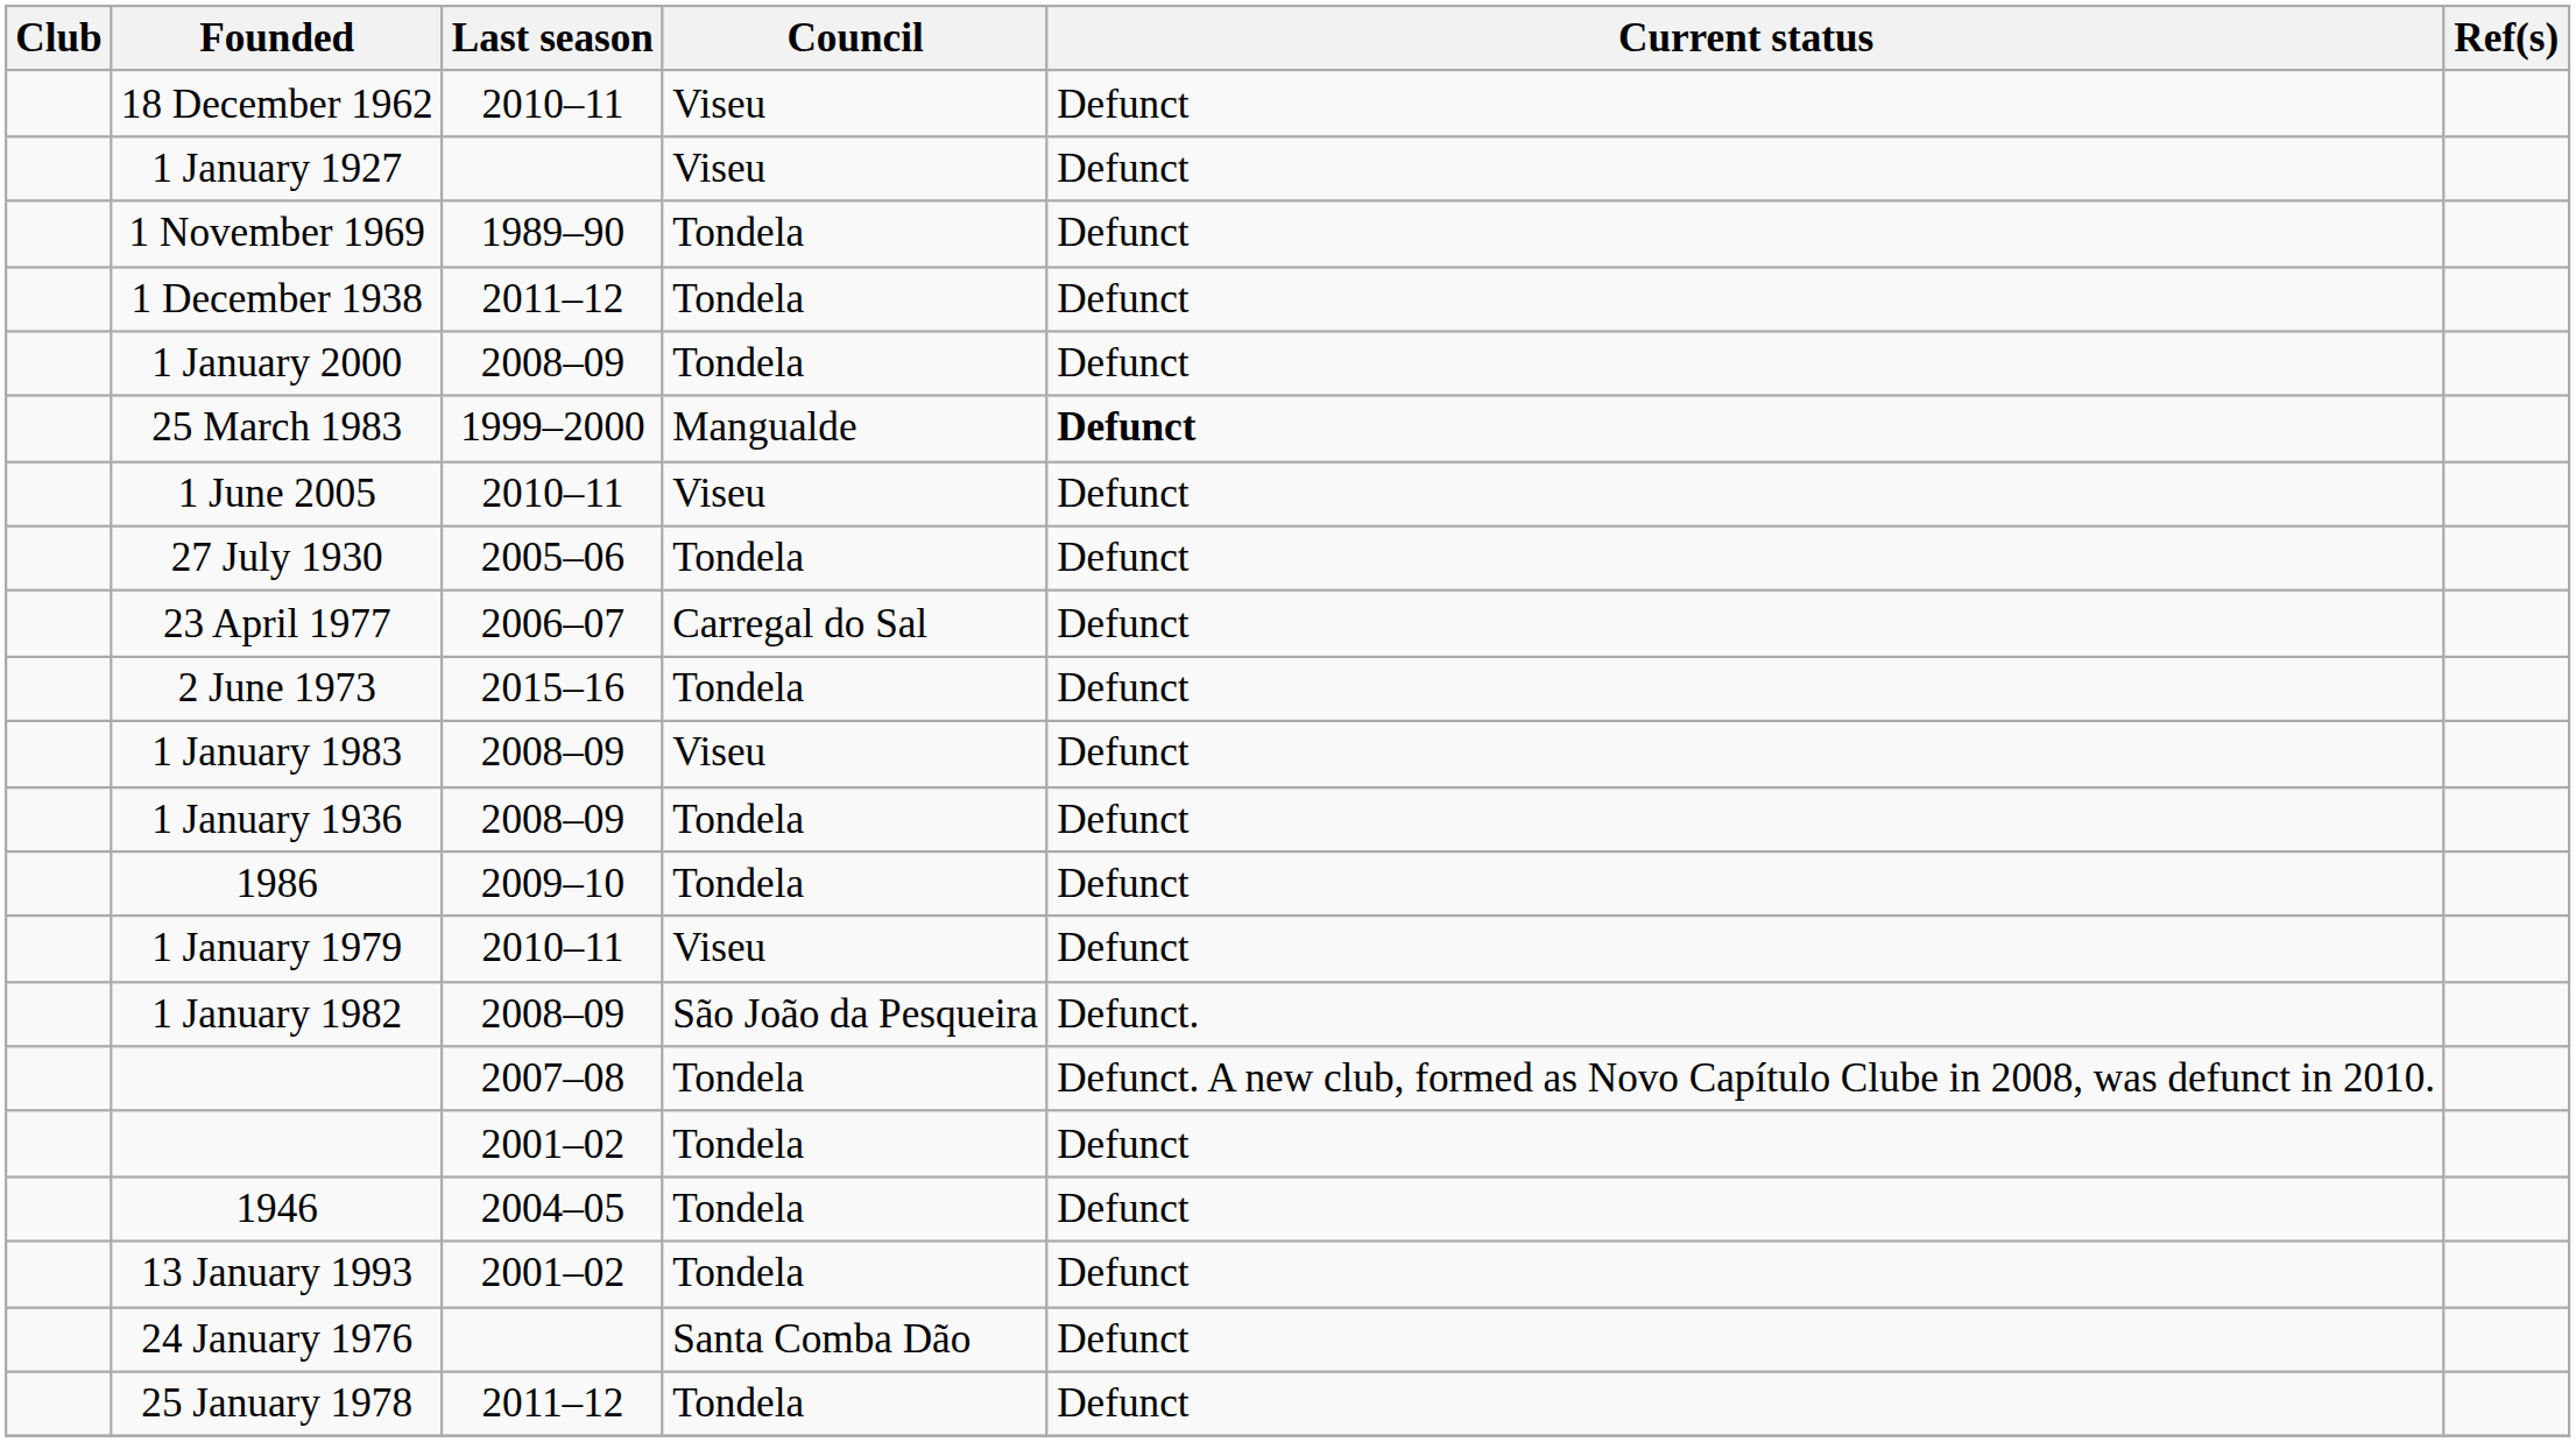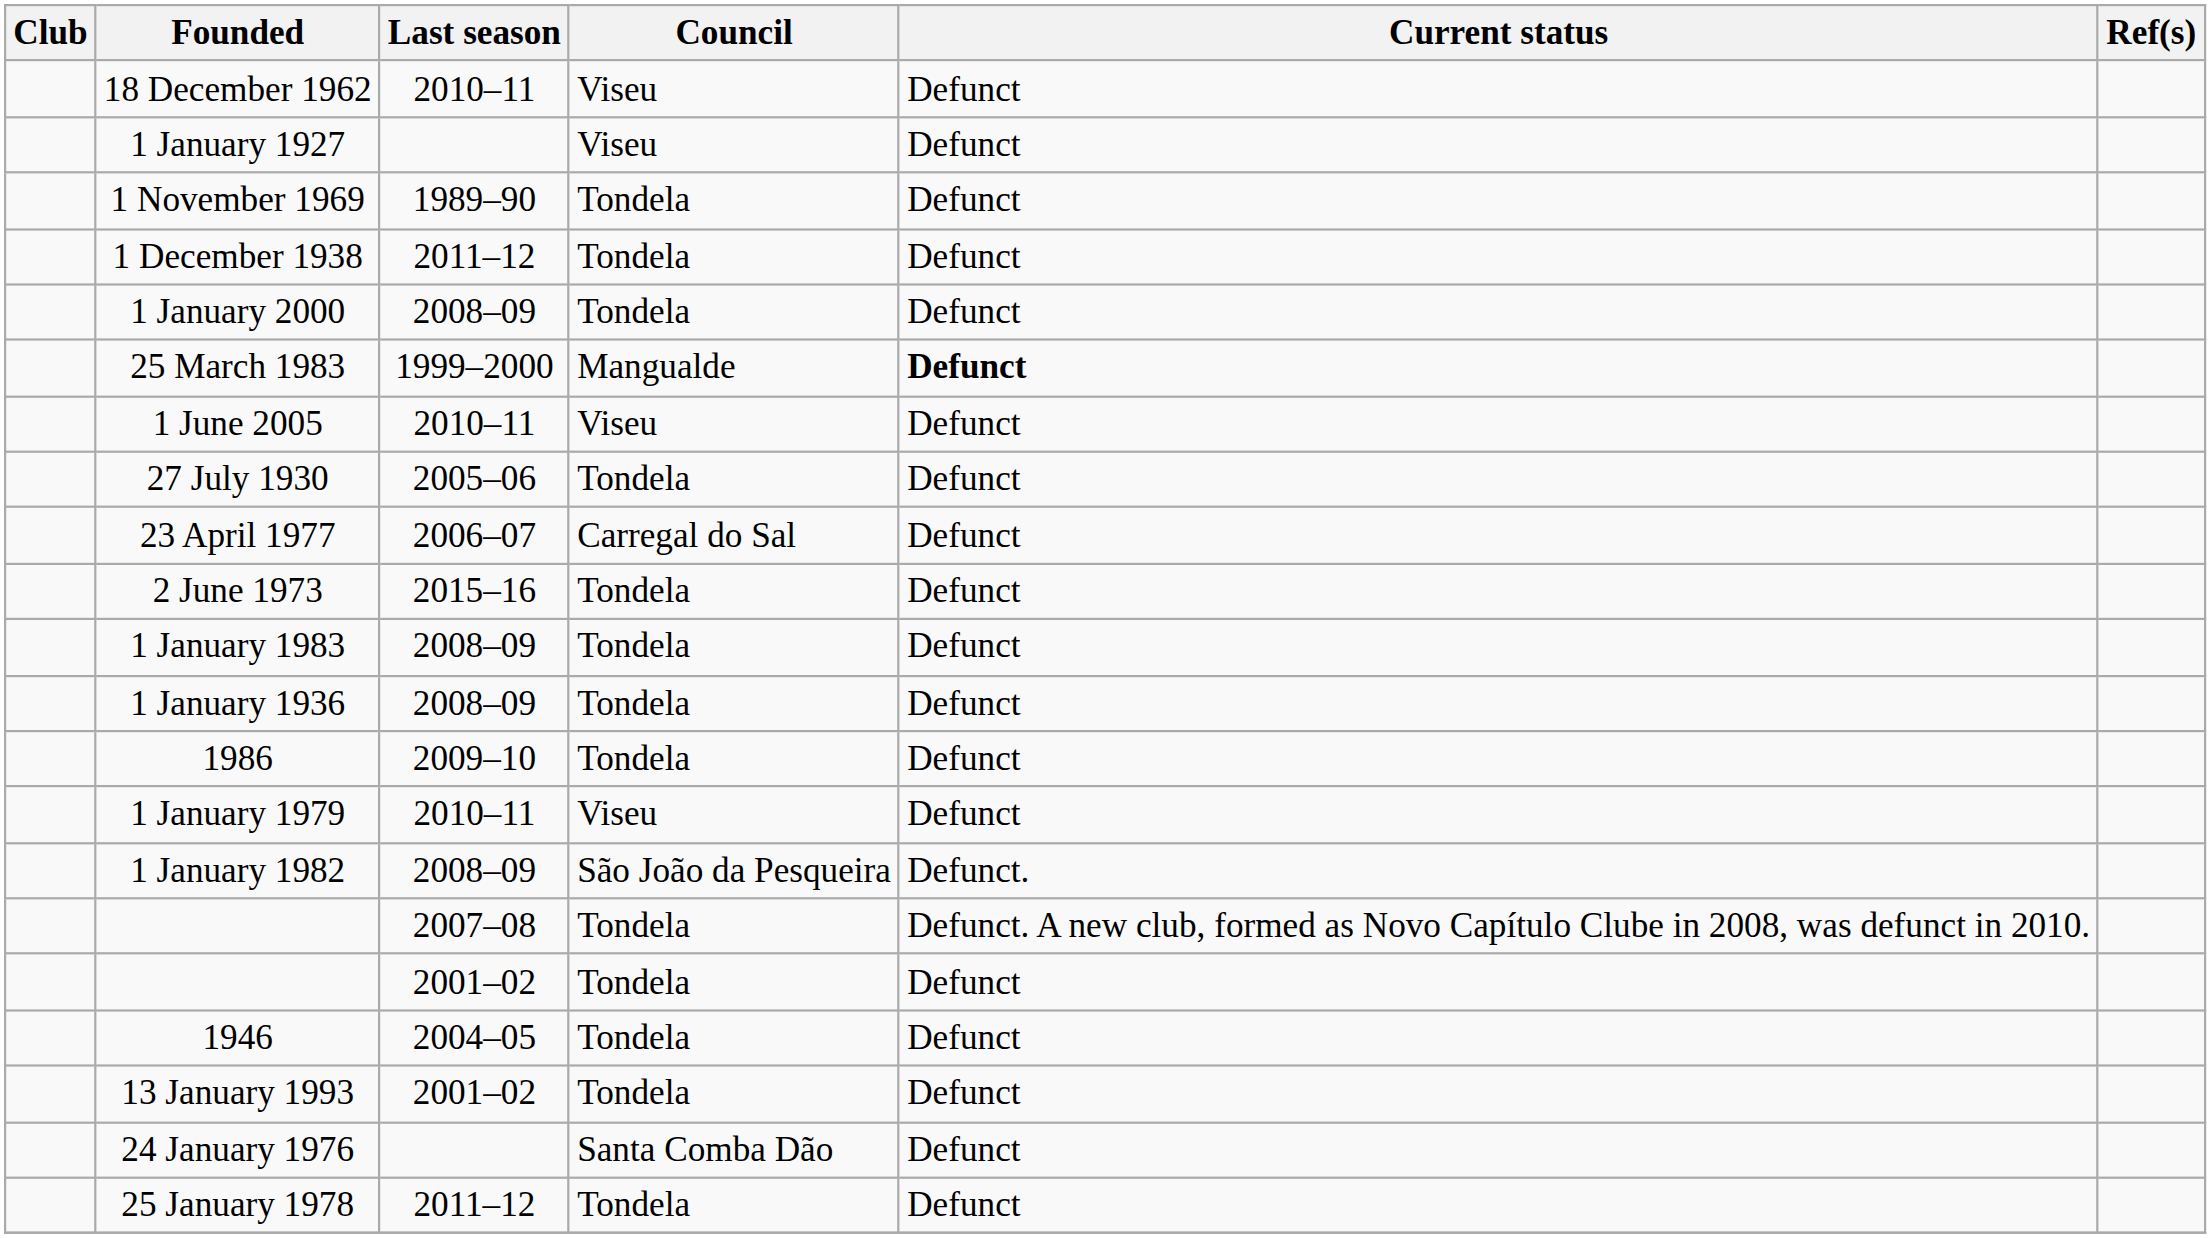1 January 1983 | Council: Viseu -> Tondela
